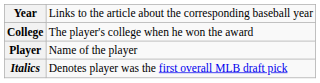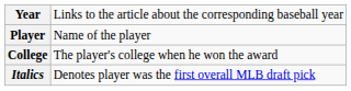rows swapped: Player <-> College
